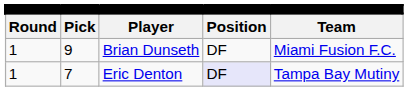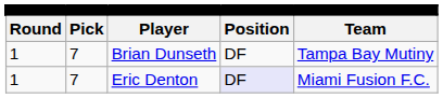Brian Dunseth | column 2: 9 -> 7
Brian Dunseth | column 5: Miami Fusion F.C. -> Tampa Bay Mutiny
Eric Denton | column 5: Tampa Bay Mutiny -> Miami Fusion F.C.
